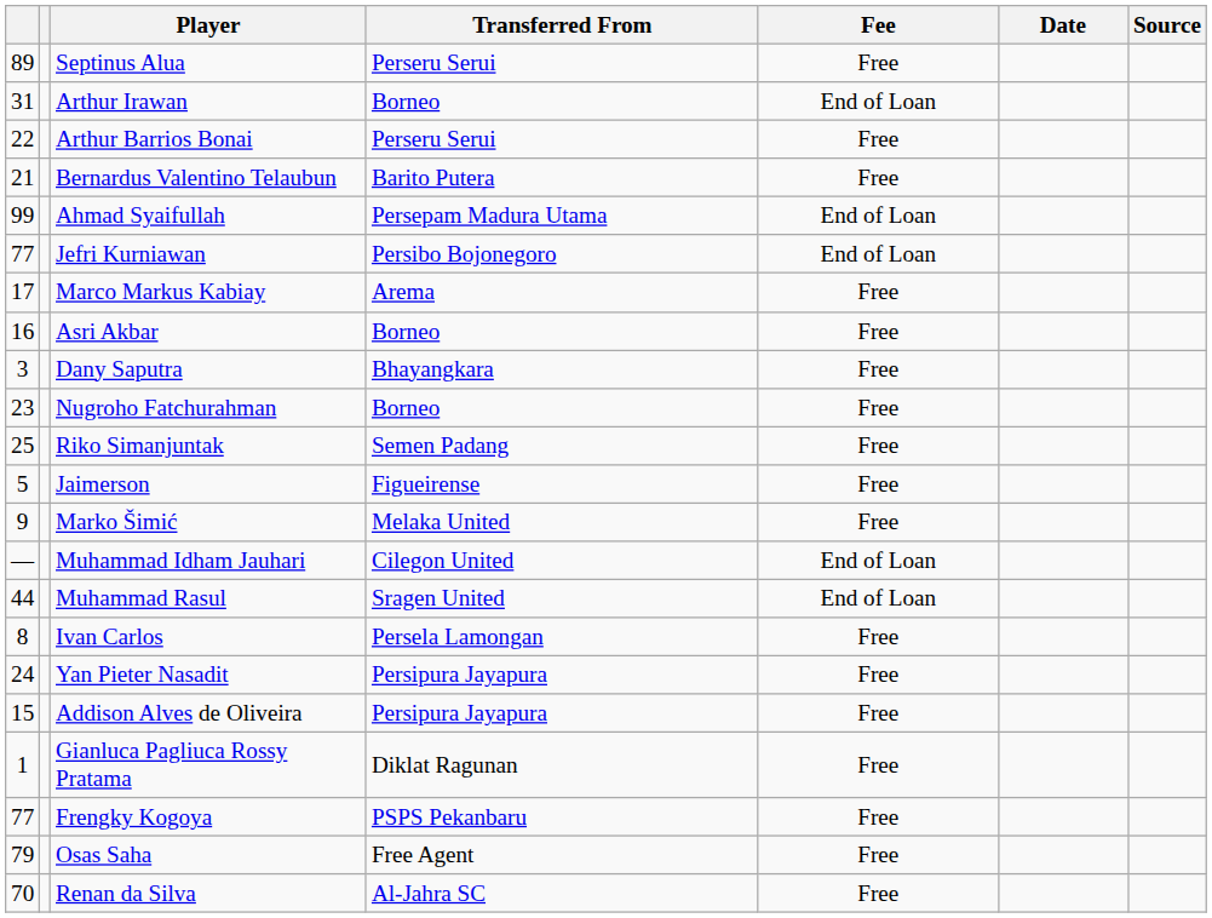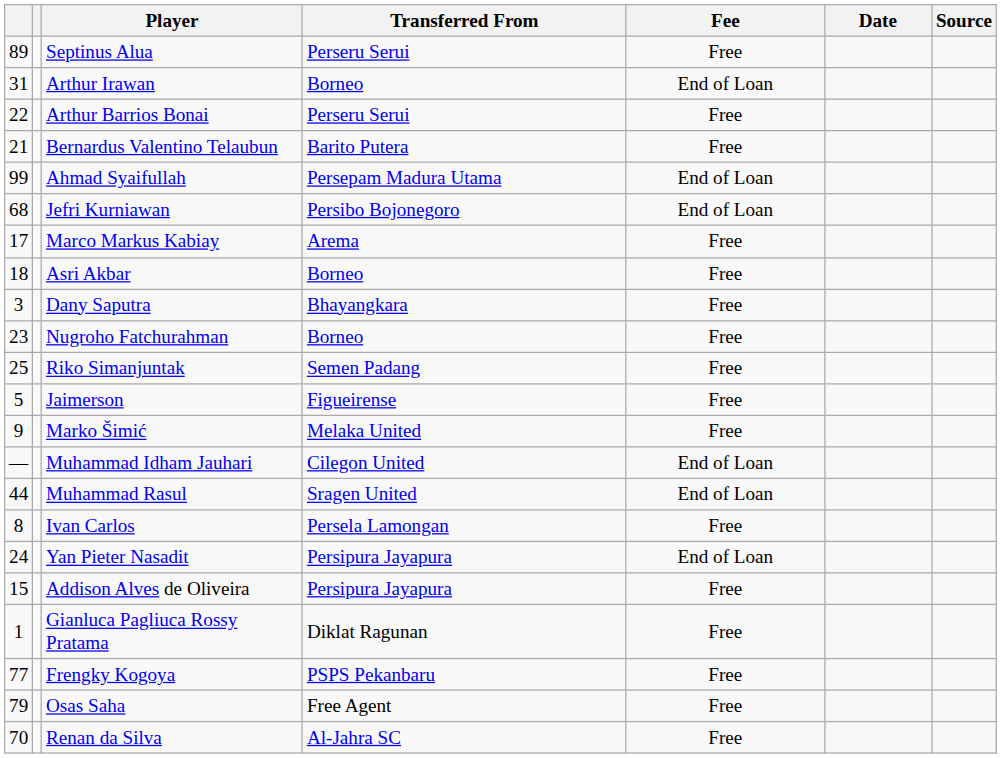Jefri Kurniawan | column 1: 77 -> 68
Asri Akbar | column 1: 16 -> 18
Yan Pieter Nasadit | Fee: Free -> End of Loan
